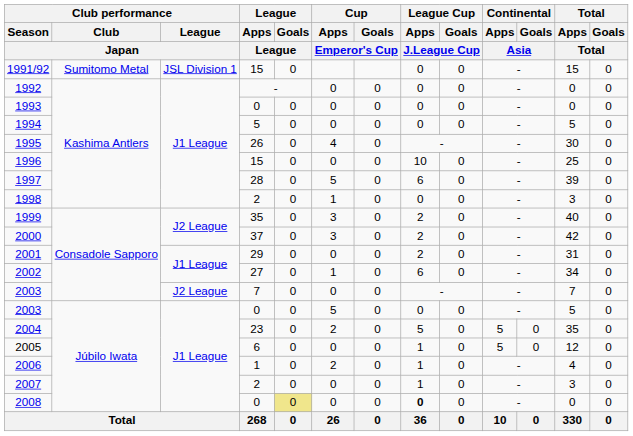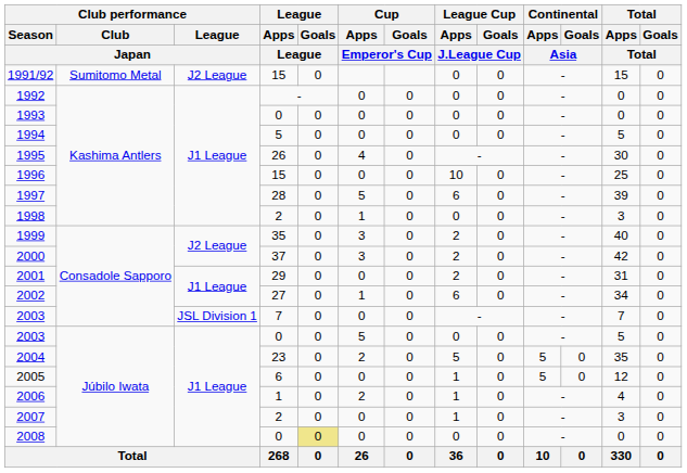1991/92 | Club performance / League / Japan: JSL Division 1 -> J2 League
2003 / 7 | Club performance / League / Japan: J2 League -> JSL Division 1
2008 | League Cup / Apps / J.League Cup: bold -> normal
